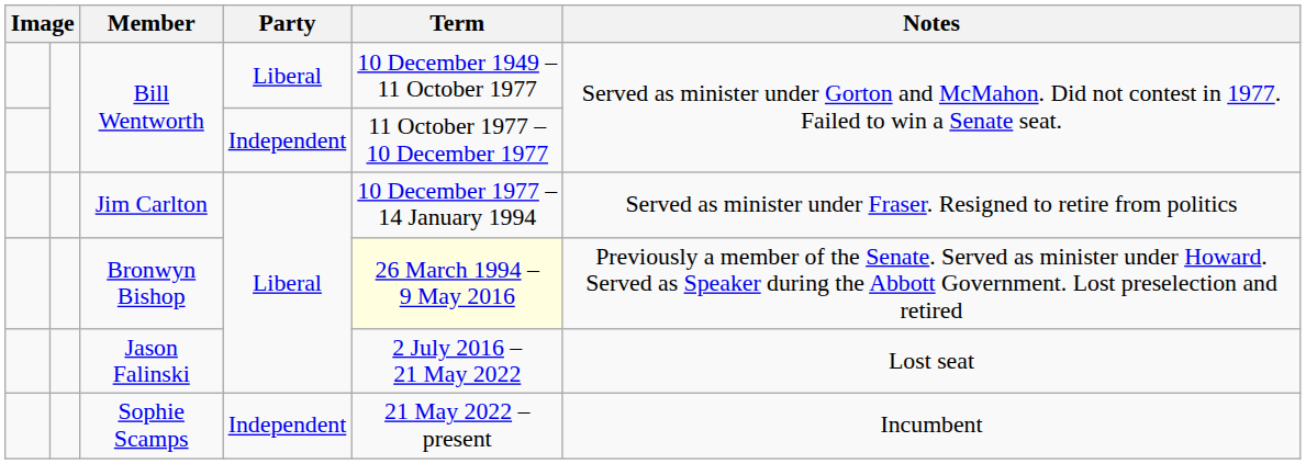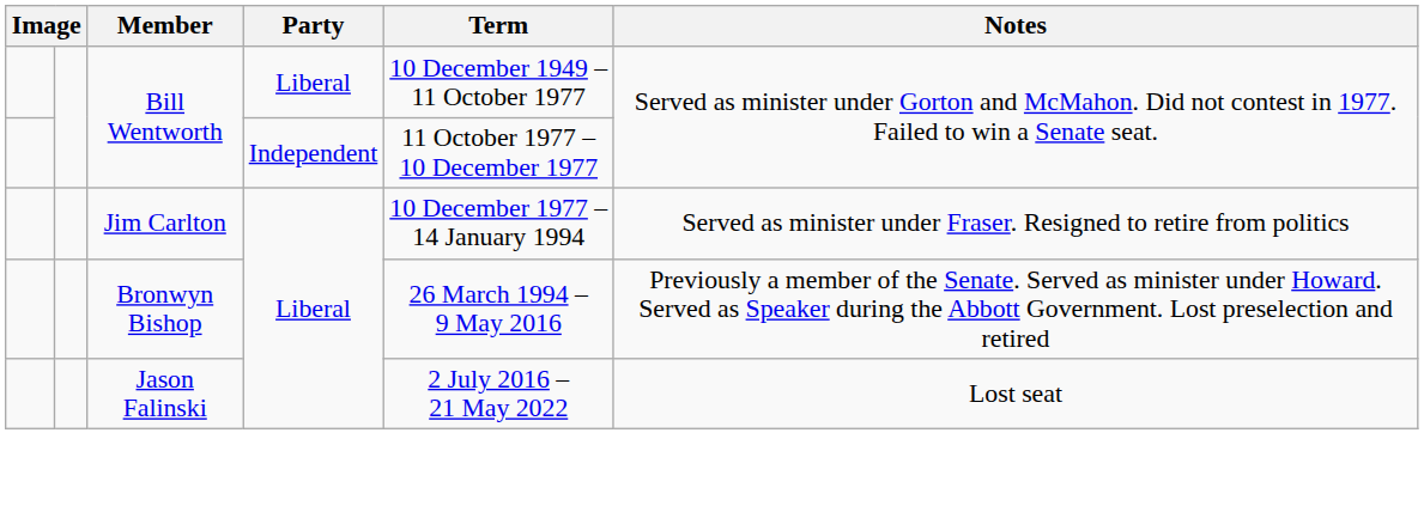Bronwyn Bishop | Term: lightyellow background -> no background
- row: Sophie Scamps | Independent | 21 May 2022 – present | Incumbent
